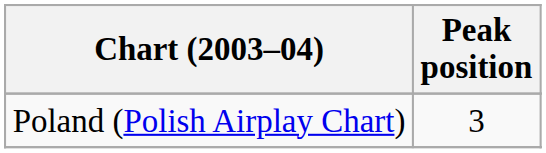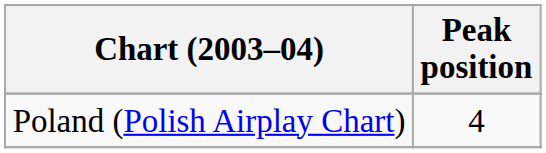Poland (Polish Airplay Chart) | Peak position: 3 -> 4
